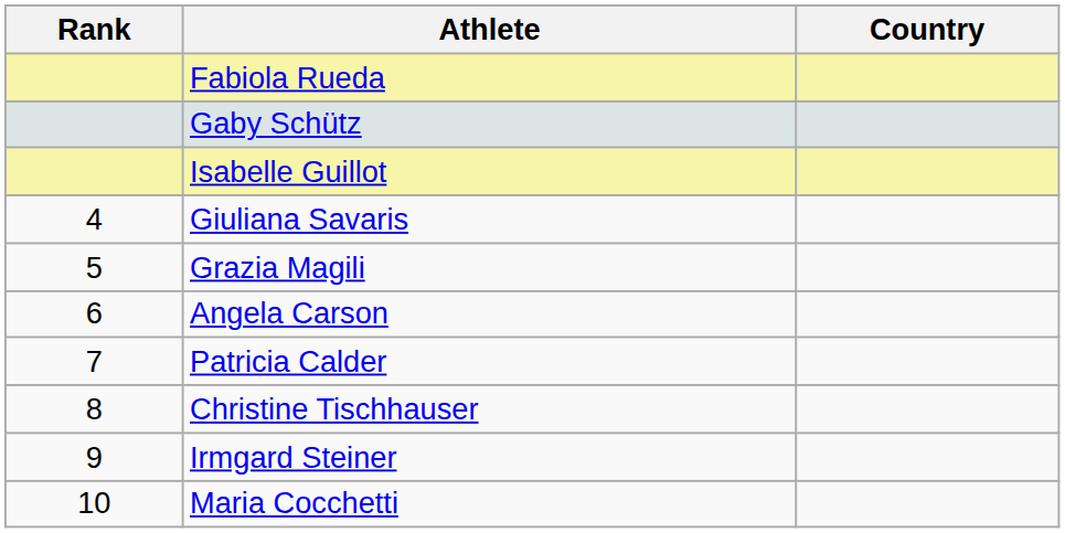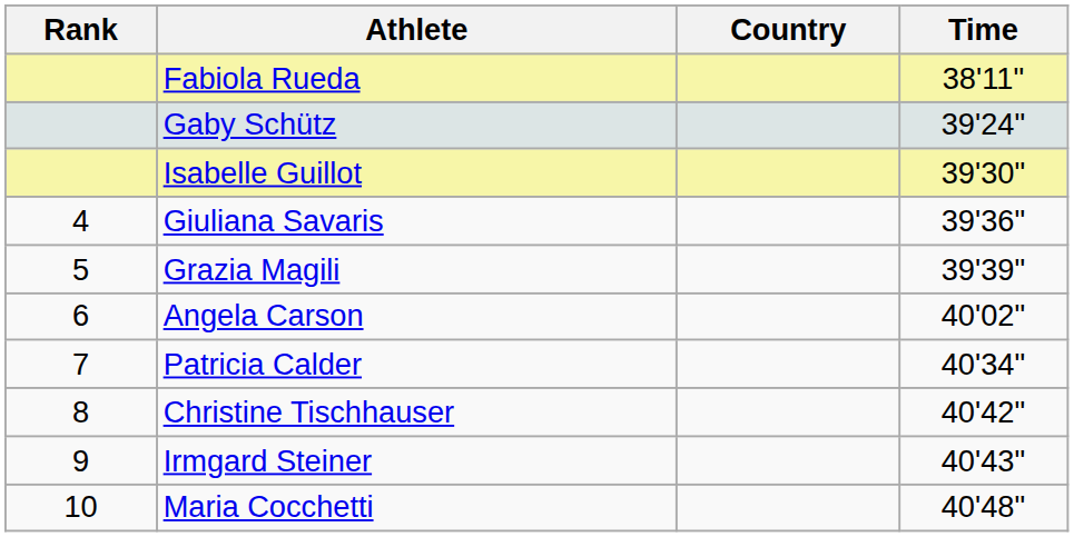+ column: Time | 38'11" | 39'24" | 39'30" | 39'36" | 39'39" | 40'02" | 40'34" | 40'42" | 40'43" | 40'48"
